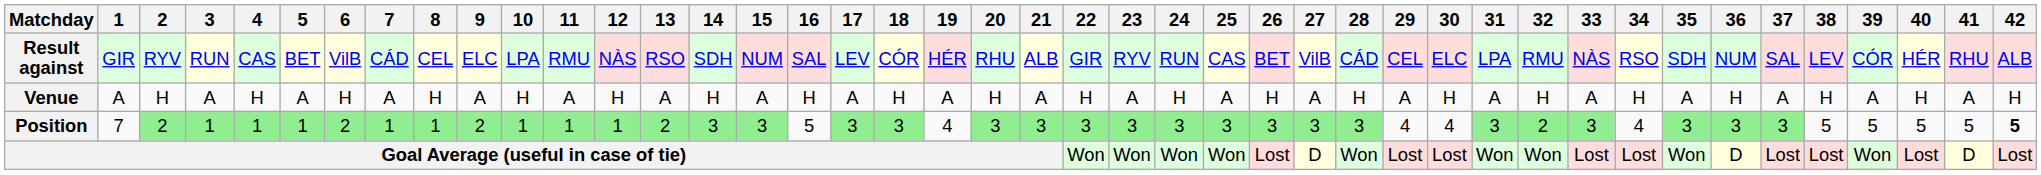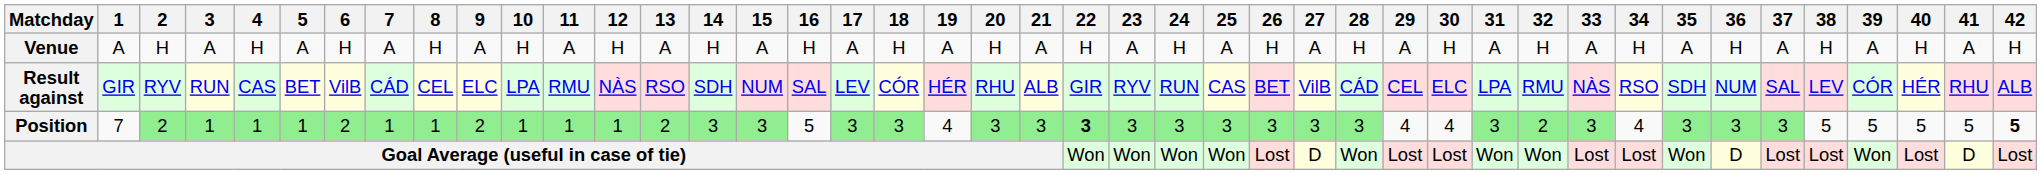rows swapped: Result against <-> Venue
Position | 22: normal -> bold
